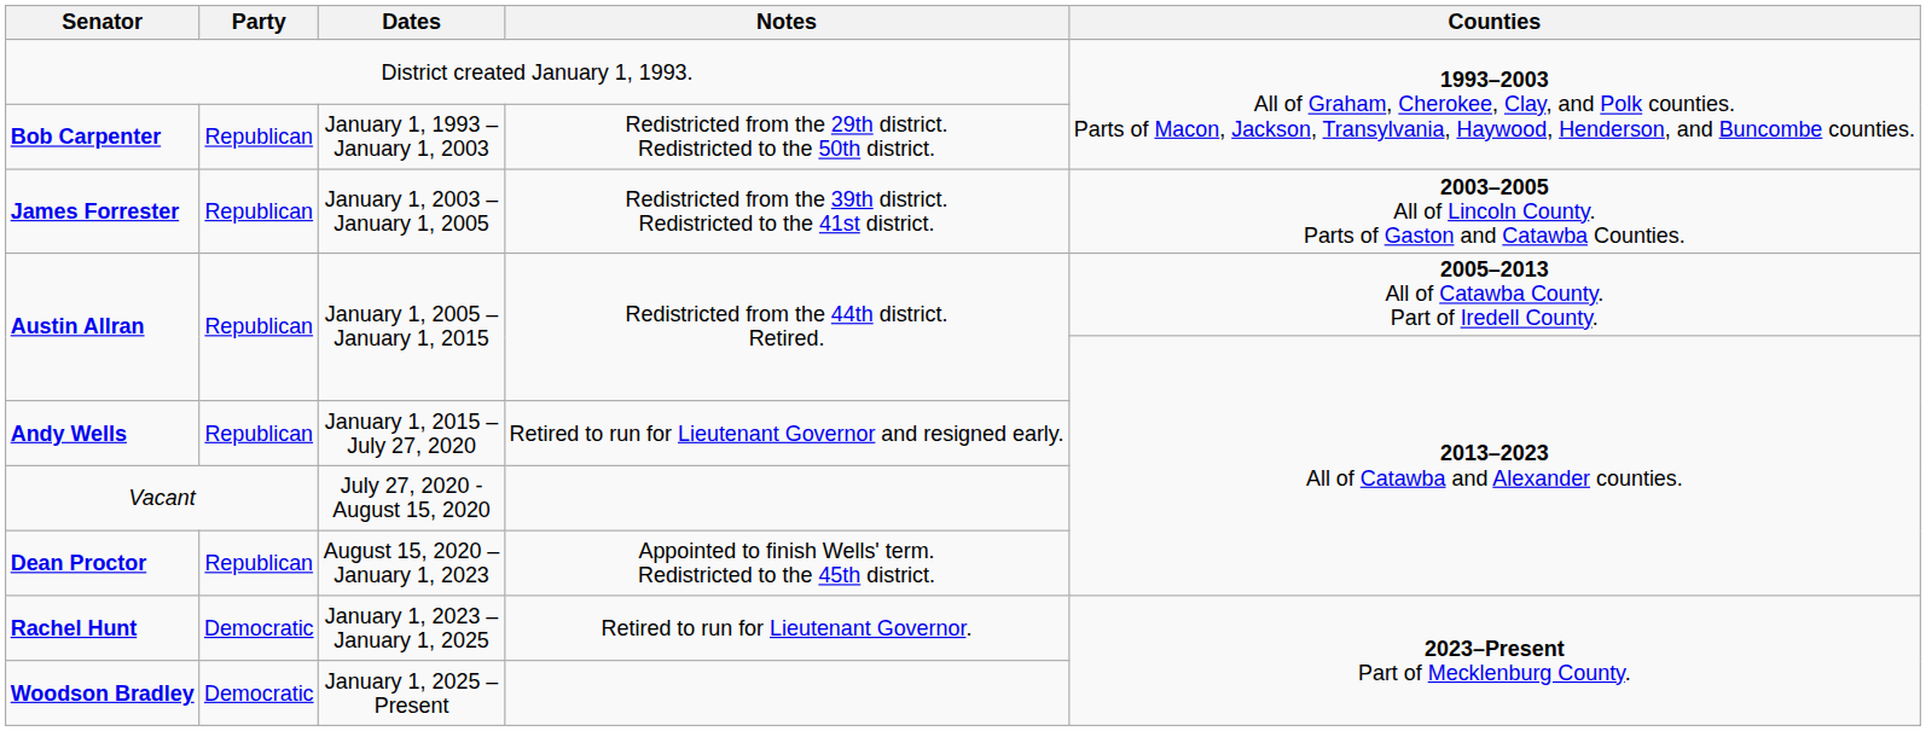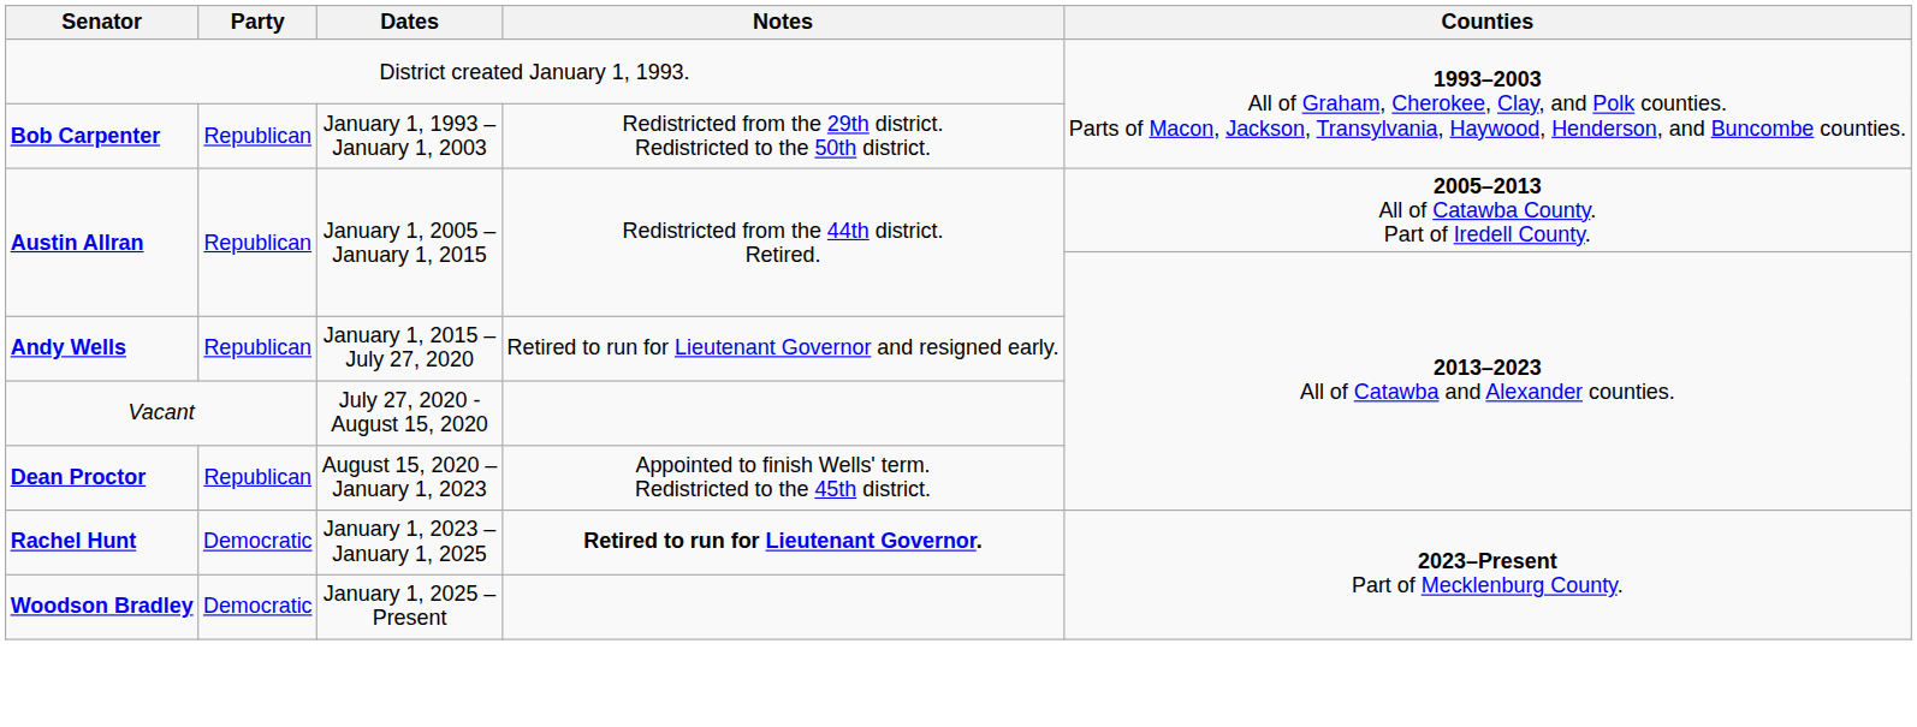- row: James Forrester | Republican | January 1, 2003 – January 1, 2005 | Redistricted from the 39th district. Redistricted to the 41st district. | 2003–2005 All of Lincoln County. Parts of Gaston and Catawba Counties.
Rachel Hunt | Notes: normal -> bold
